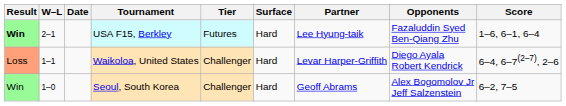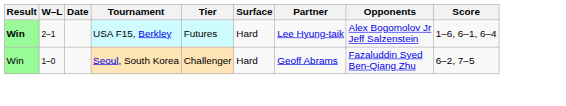USA F15, Berkley | Opponents: Fazaluddin Syed Ben-Qiang Zhu -> Alex Bogomolov Jr Jeff Salzenstein
- row: Loss | 1–1 | Waikoloa, United States | Challenger | Hard | Levar Harper-Griffith | Diego Ayala Robert Kendrick | 6–4, 6–7(2–7), 2–6
Seoul, South Korea | Opponents: Alex Bogomolov Jr Jeff Salzenstein -> Fazaluddin Syed Ben-Qiang Zhu
